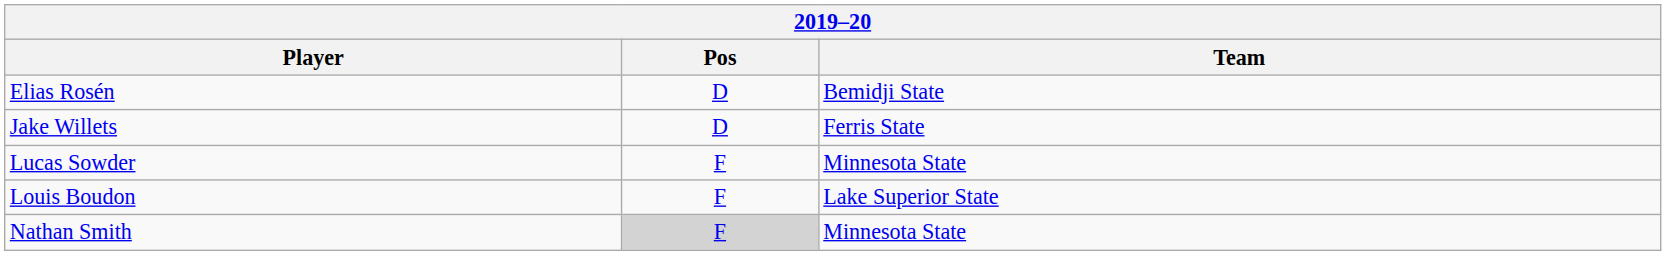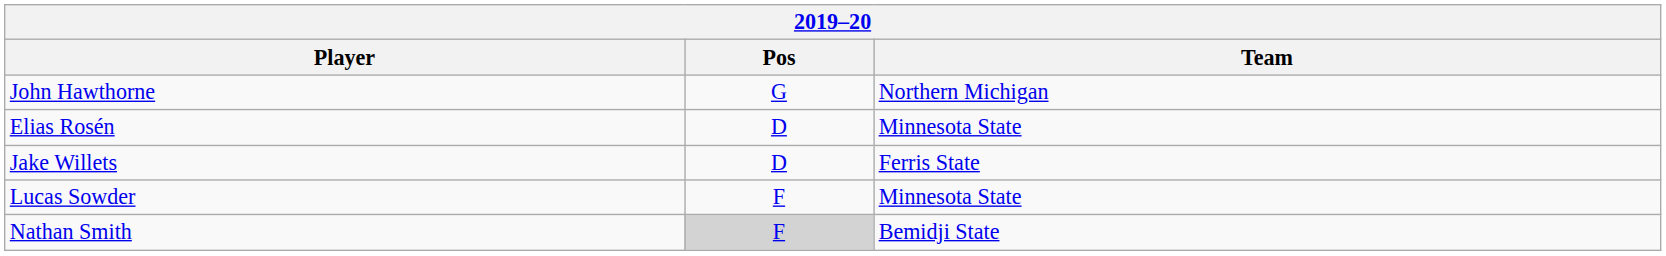+ row: John Hawthorne | G | Northern Michigan
Elias Rosén | Team: Bemidji State -> Minnesota State
- row: Louis Boudon | F | Lake Superior State
Nathan Smith | Team: Minnesota State -> Bemidji State
